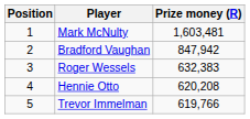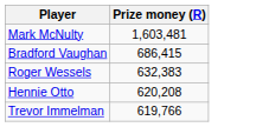- column: Position | 1 | 2 | 3 | 4 | 5
Bradford Vaughan | Prize money (R): 847,942 -> 686,415
